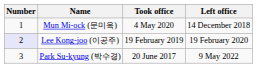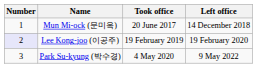Mun Mi-ock (문미옥) | Took office: 4 May 2020 -> 20 June 2017
Park Su-kyung (박수경) | Took office: 20 June 2017 -> 4 May 2020
